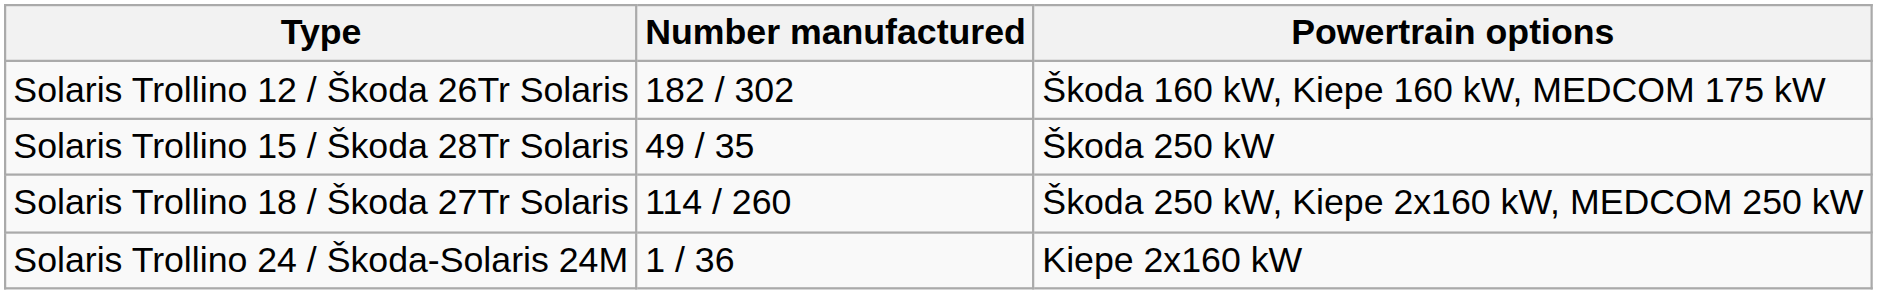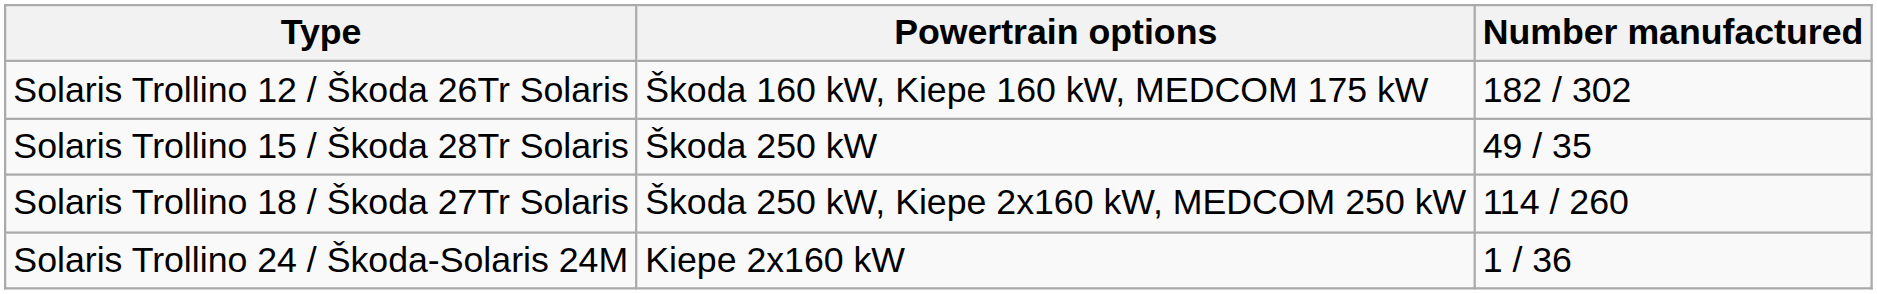columns swapped: Number manufactured <-> Powertrain options
